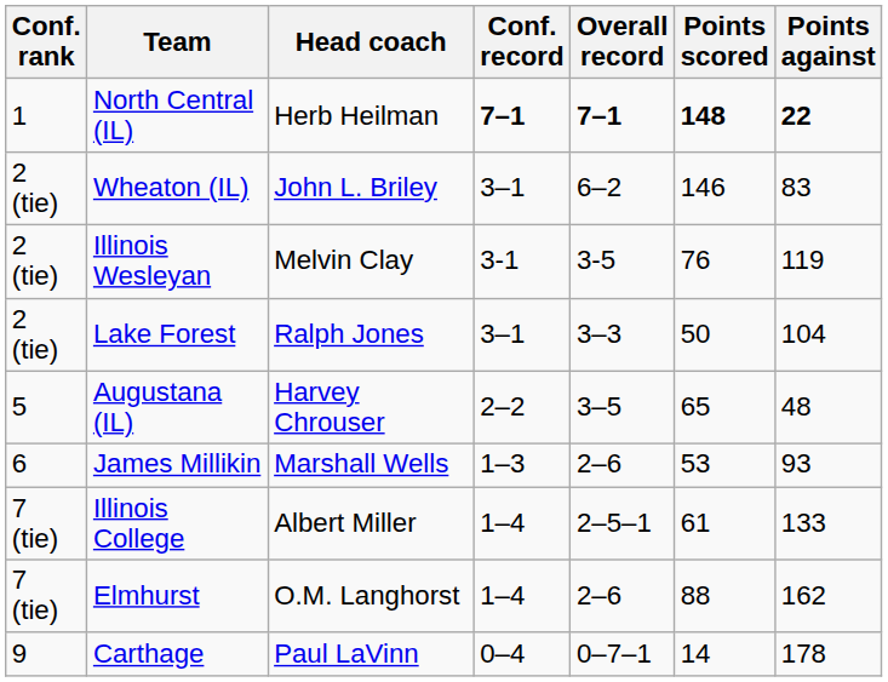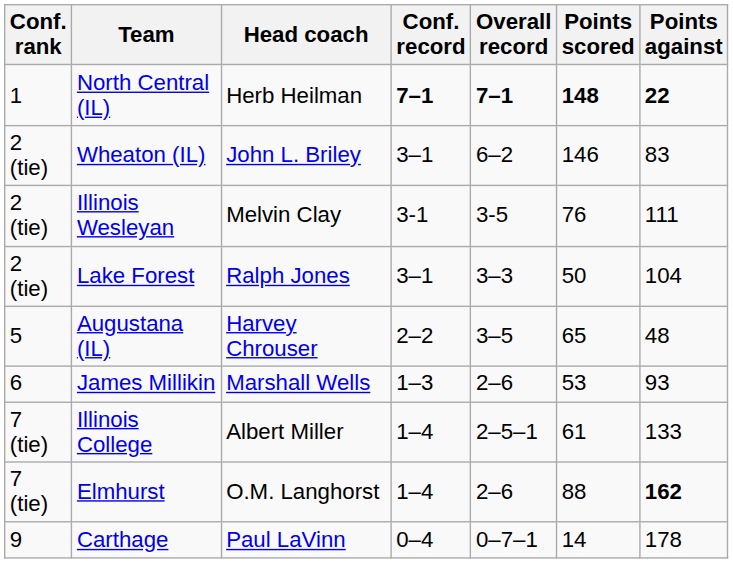Illinois Wesleyan | Points against: 119 -> 111
Elmhurst | Points against: normal -> bold
